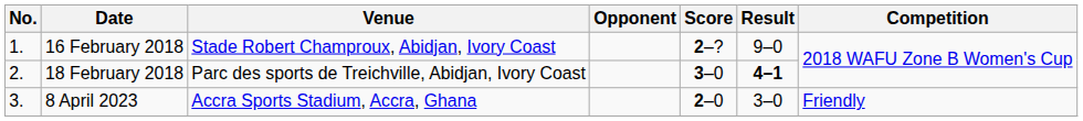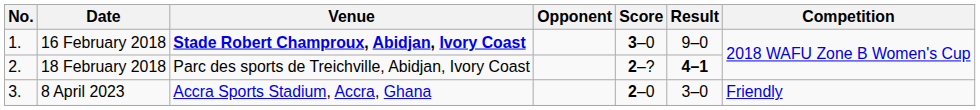16 February 2018 | Venue: normal -> bold
16 February 2018 | Score: 2–? -> 3–0
18 February 2018 | Score: 3–0 -> 2–?
